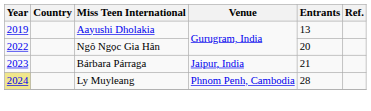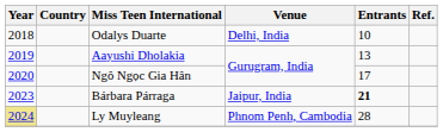+ row: 2018 | Odalys Duarte | Delhi, India | 10
Ngô Ngọc Gia Hân | Year: 2022 -> 2020
Ngô Ngọc Gia Hân | Entrants: 20 -> 17
Bárbara Párraga | Entrants: normal -> bold
